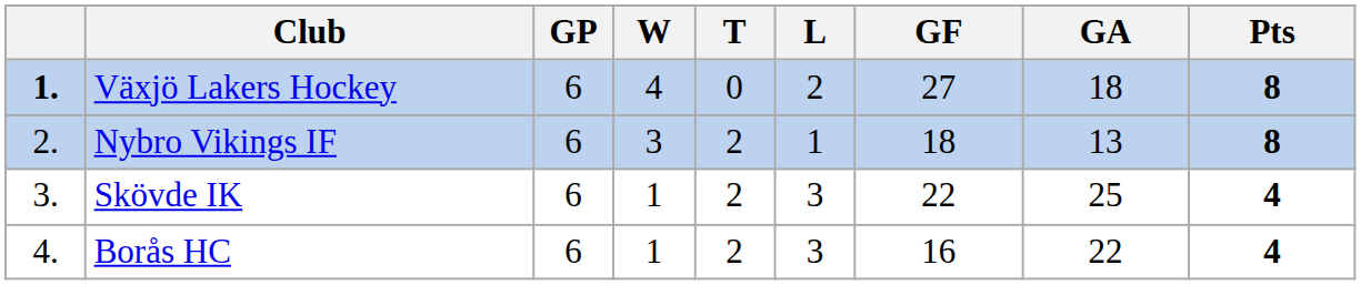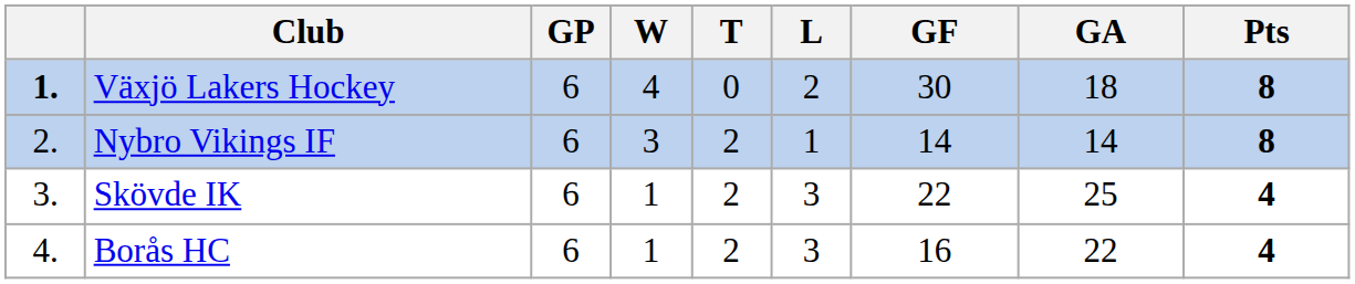Växjö Lakers Hockey | GF: 27 -> 30
Nybro Vikings IF | GF: 18 -> 14
Nybro Vikings IF | GA: 13 -> 14
